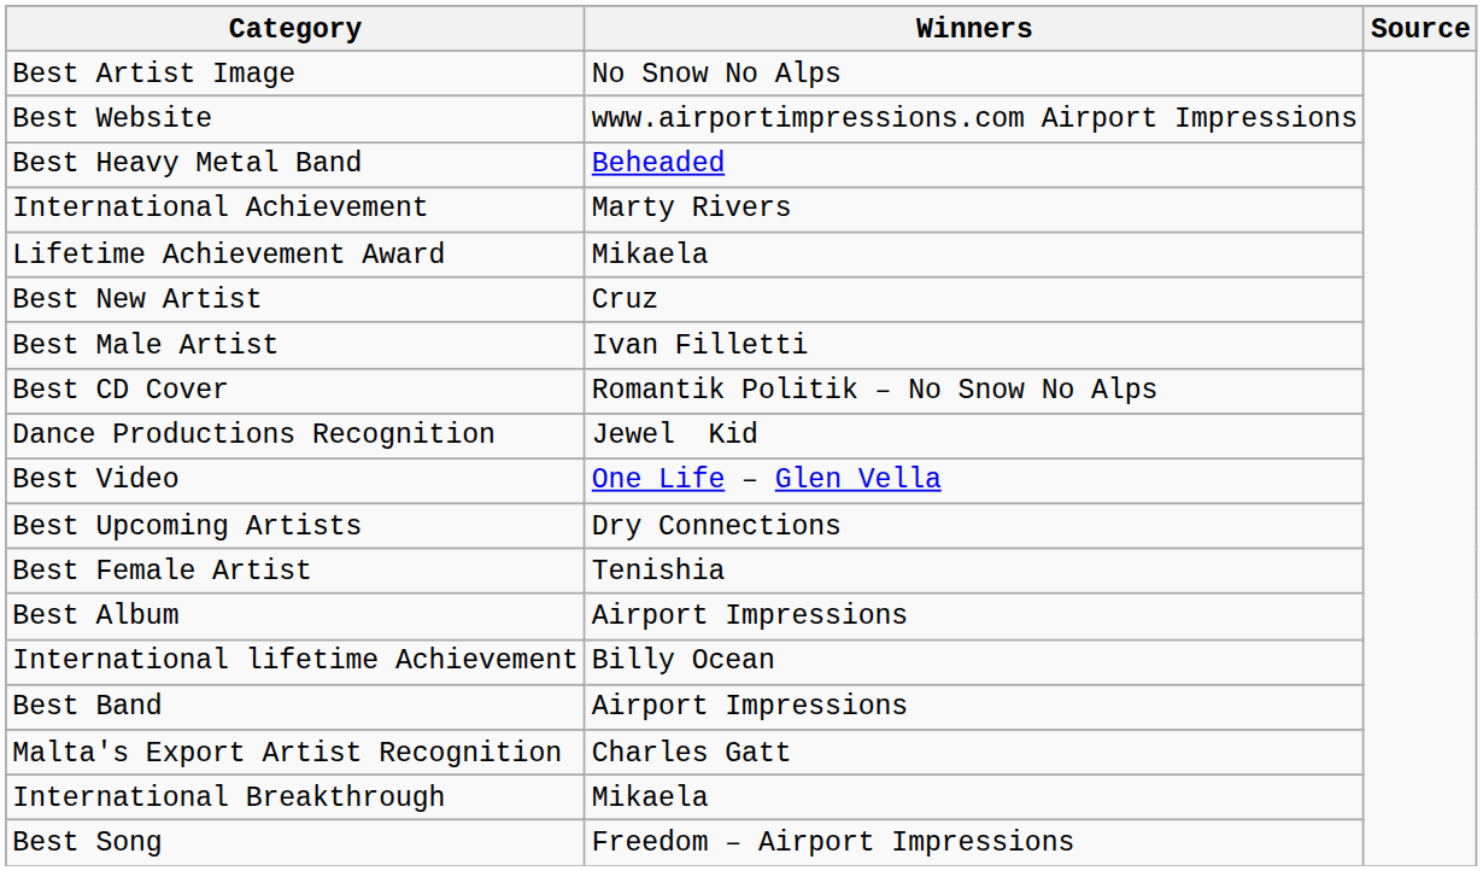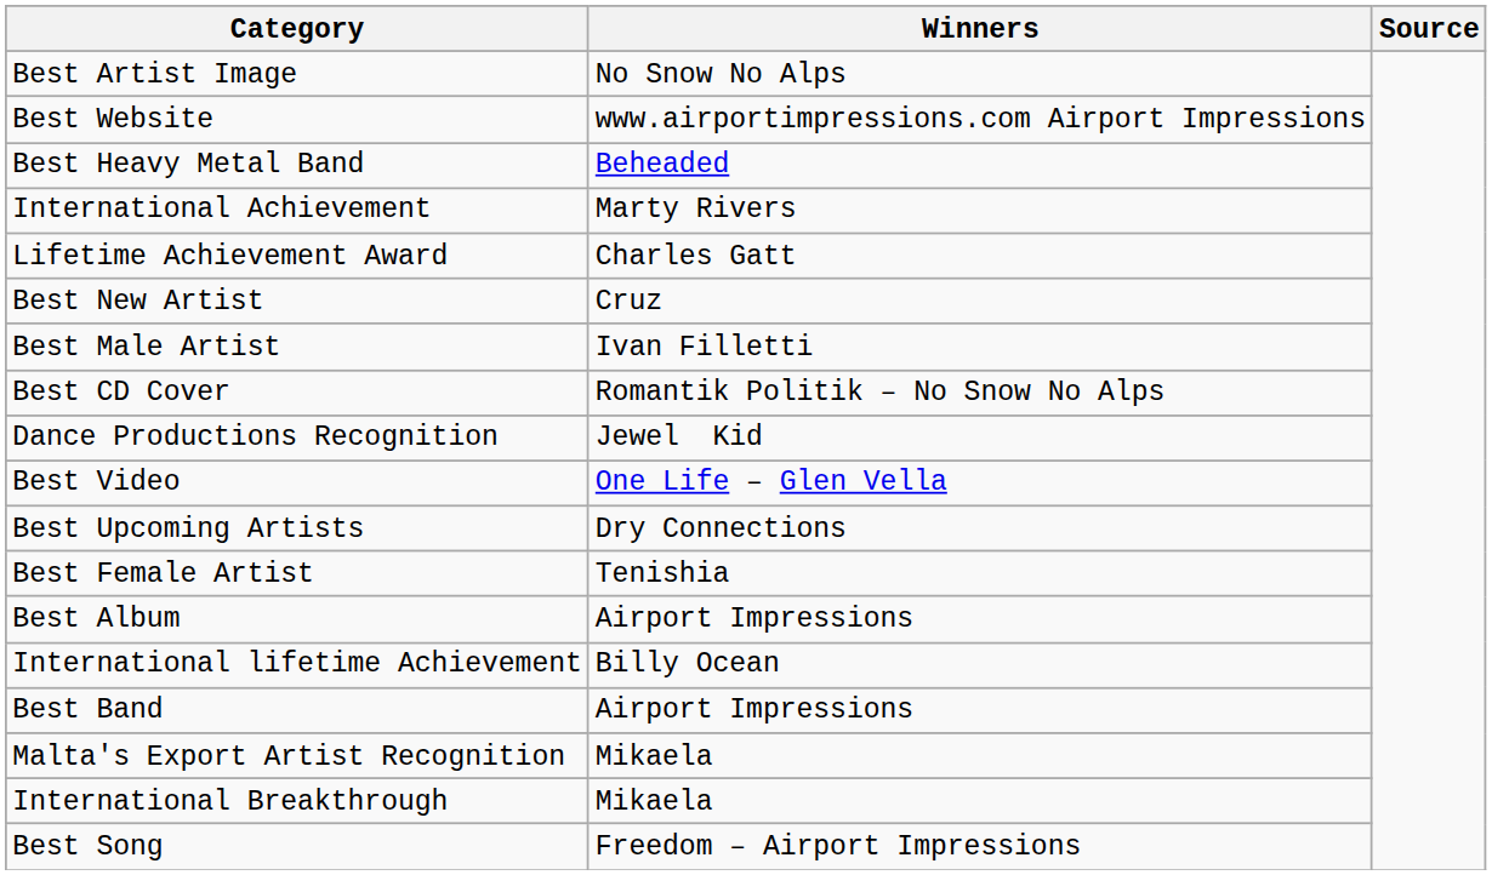Lifetime Achievement Award | Winners: Mikaela -> Charles Gatt
Malta's Export Artist Recognition | Winners: Charles Gatt -> Mikaela
